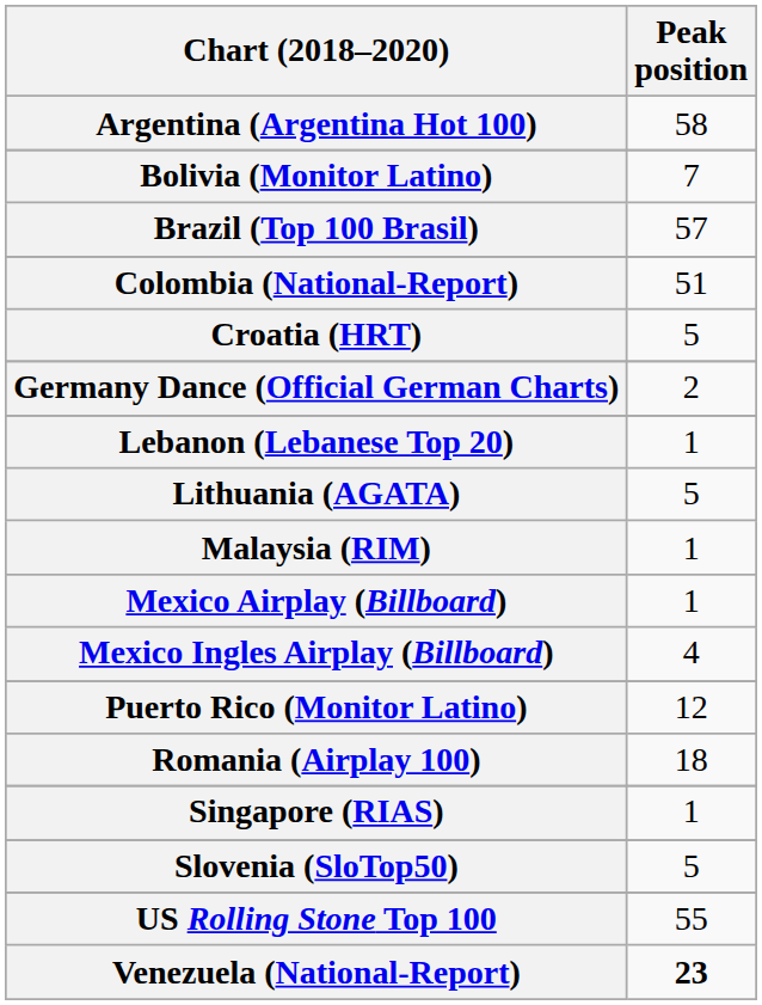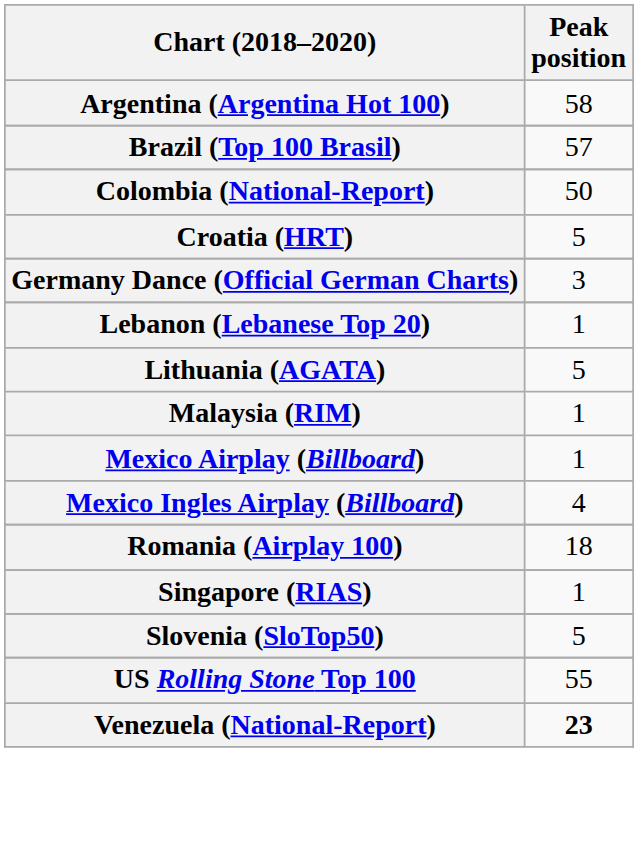- row: Bolivia (Monitor Latino) | 7
Colombia (National-Report) | Peak position: 51 -> 50
Germany Dance (Official German Charts) | Peak position: 2 -> 3
- row: Puerto Rico (Monitor Latino) | 12
